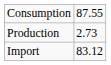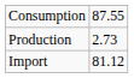Import | column 2: 83.12 -> 81.12
